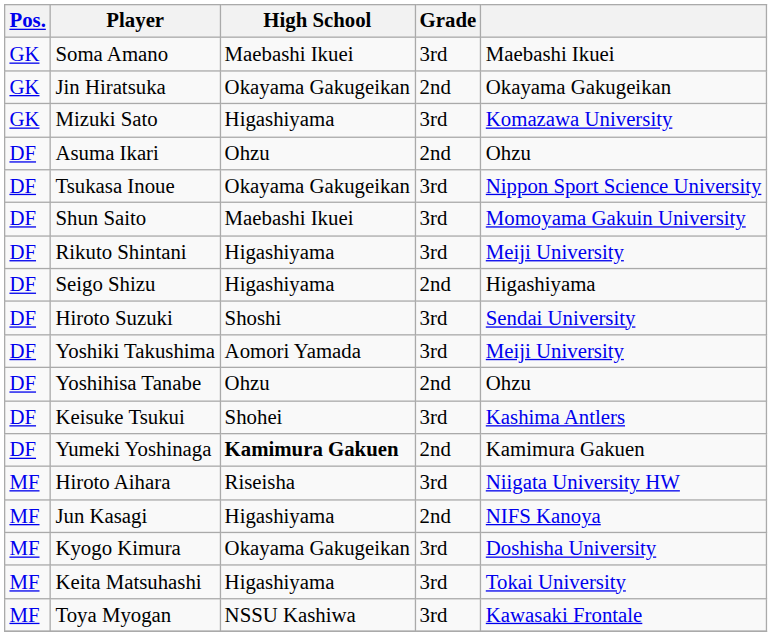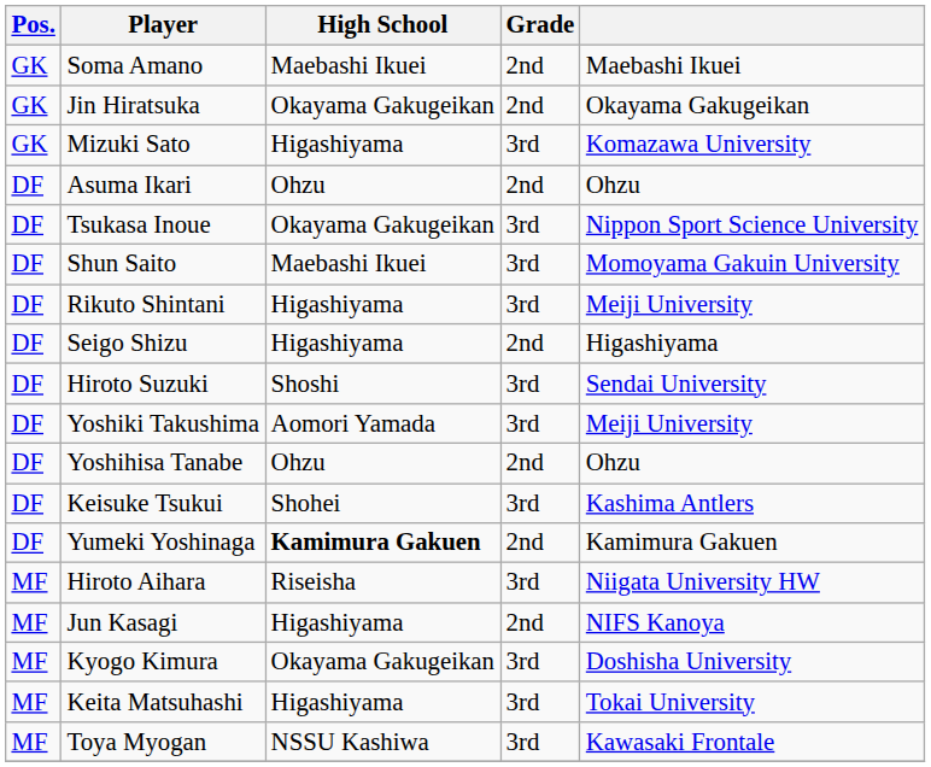Soma Amano | Grade: 3rd -> 2nd
